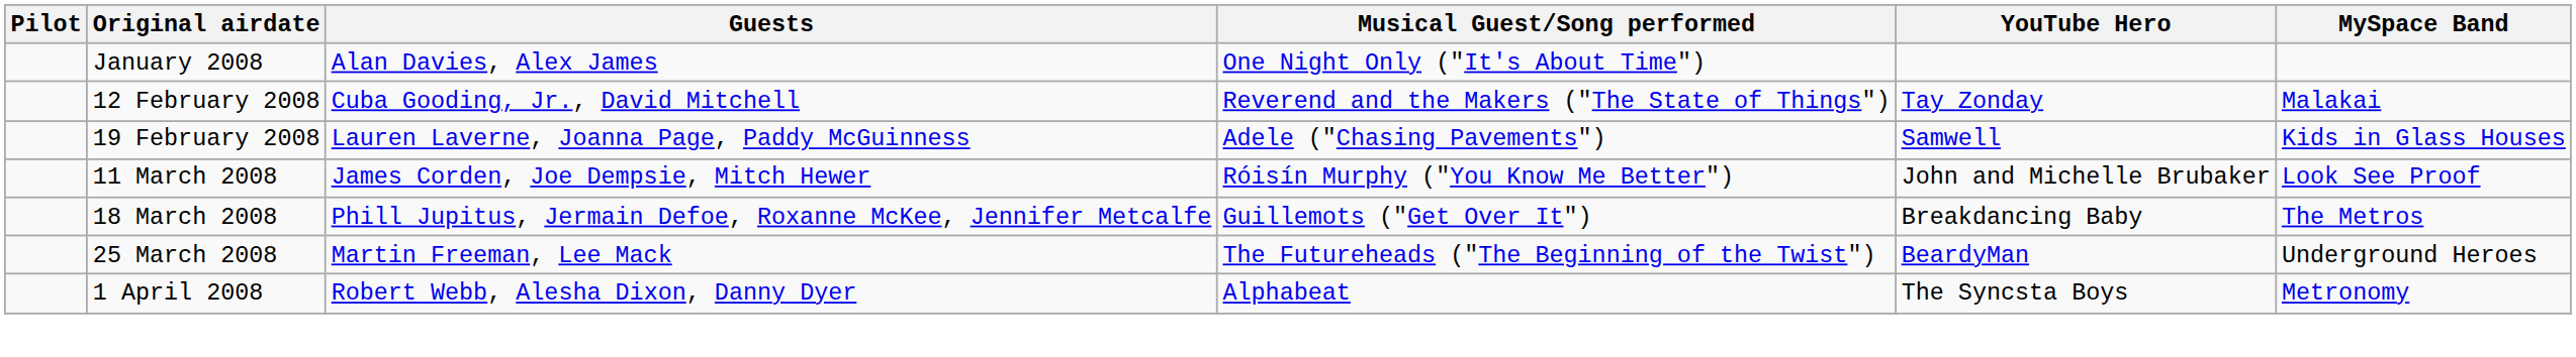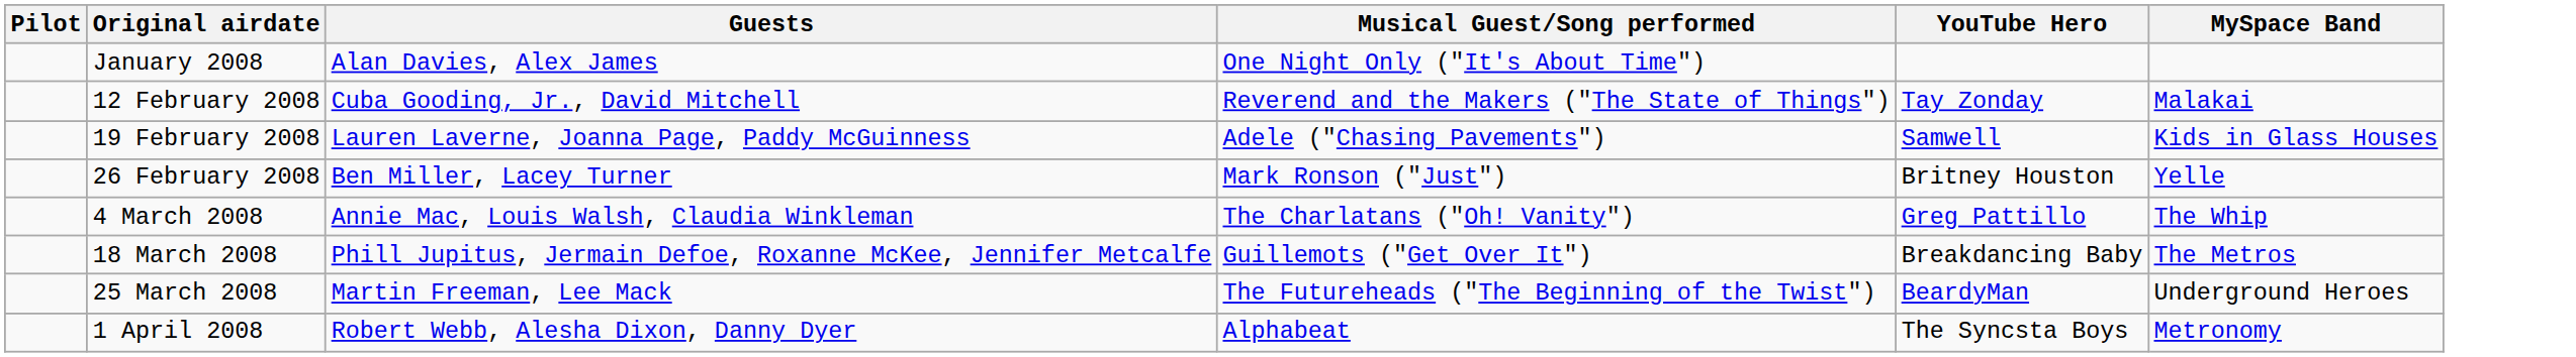+ row: 26 February 2008 | Ben Miller, Lacey Turner | Mark Ronson ("Just") | Britney Houston | Yelle
+ row: 4 March 2008 | Annie Mac, Louis Walsh, Claudia Winkleman | The Charlatans ("Oh! Vanity") | Greg Pattillo | The Whip
- row: 11 March 2008 | James Corden, Joe Dempsie, Mitch Hewer | Róisín Murphy ("You Know Me Better") | John and Michelle Brubaker | Look See Proof
